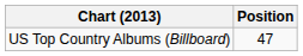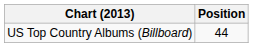US Top Country Albums (Billboard) | Position: 47 -> 44
